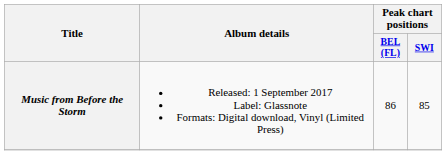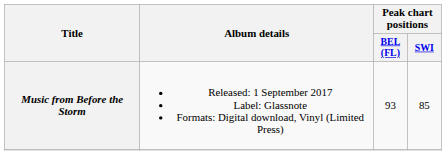Music from Before the Storm | Peak chart positions / BEL (FL): 86 -> 93
